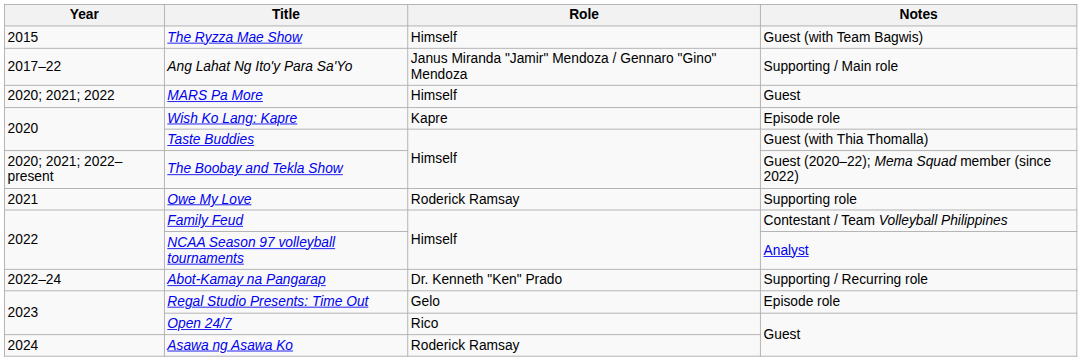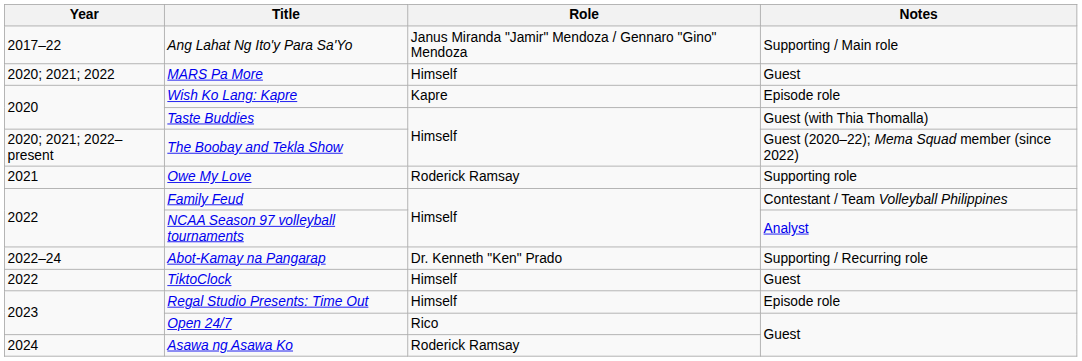- row: 2015 | The Ryzza Mae Show | Himself | Guest (with Team Bagwis)
+ row: 2022 | TiktoClock | Himself | Guest
Regal Studio Presents: Time Out | Role: Gelo -> Himself
